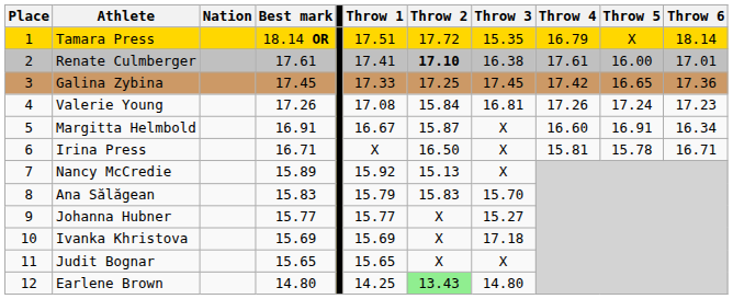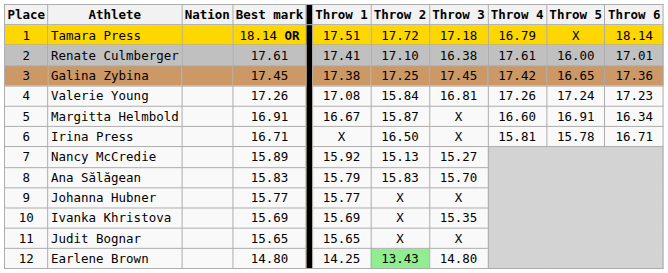Tamara Press | Throw 3: 15.35 -> 17.18
Renate Culmberger | Throw 2: bold -> normal
Galina Zybina | Throw 1: 17.33 -> 17.38
Nancy McCredie | Throw 3: X -> 15.27
Johanna Hubner | Throw 3: 15.27 -> X
Ivanka Khristova | Throw 3: 17.18 -> 15.35
